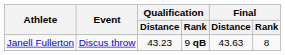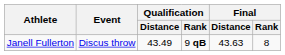Janell Fullerton | Qualification / Distance: 43.23 -> 43.49
